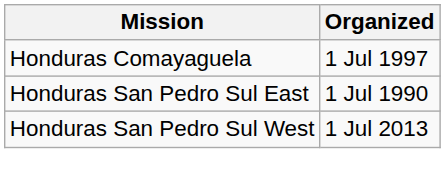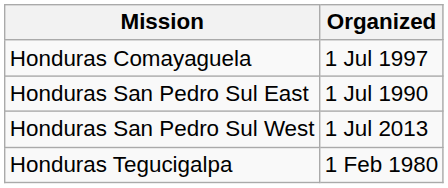+ row: Honduras Tegucigalpa | 1 Feb 1980
